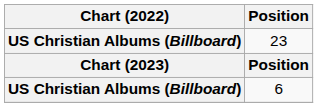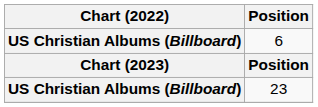rows swapped: 23 <-> 6
